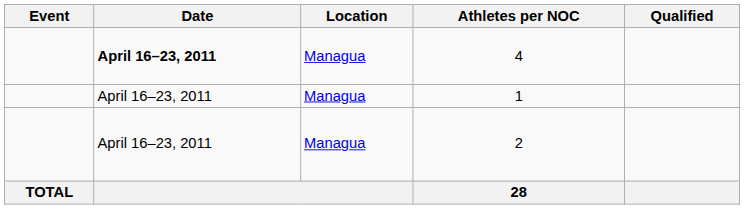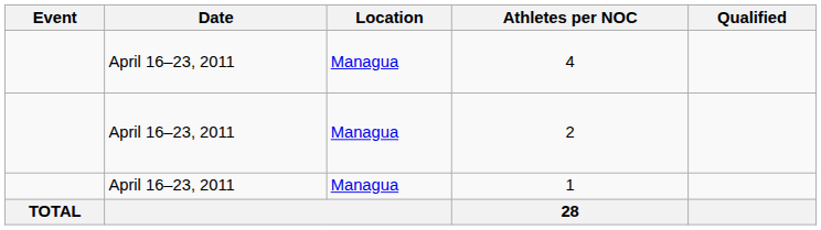4 | Date: bold -> normal
rows swapped: 2 <-> 1
